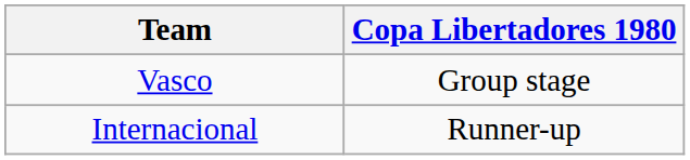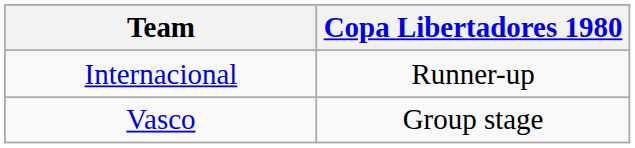rows swapped: Internacional <-> Vasco
